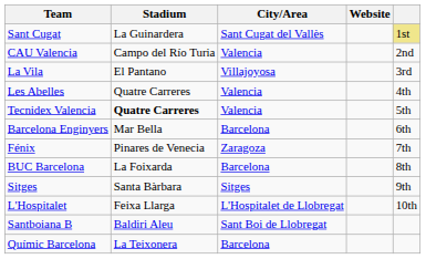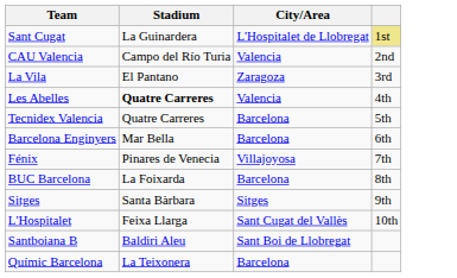- column: Website
Sant Cugat | City/Area: Sant Cugat del Vallès -> L'Hospitalet de Llobregat
La Vila | City/Area: Villajoyosa -> Zaragoza
Les Abelles | Stadium: normal -> bold
Tecnidex Valencia | Stadium: bold -> normal
Tecnidex Valencia | City/Area: Valencia -> Barcelona
Fénix | City/Area: Zaragoza -> Villajoyosa
L'Hospitalet | City/Area: L'Hospitalet de Llobregat -> Sant Cugat del Vallès
